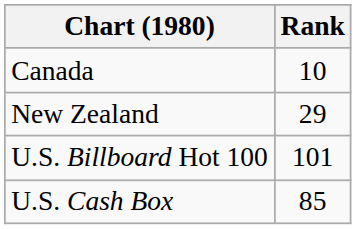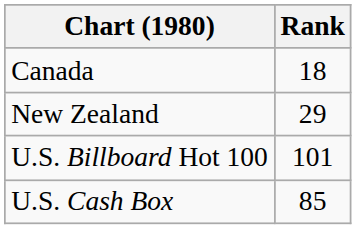Canada | Rank: 10 -> 18
